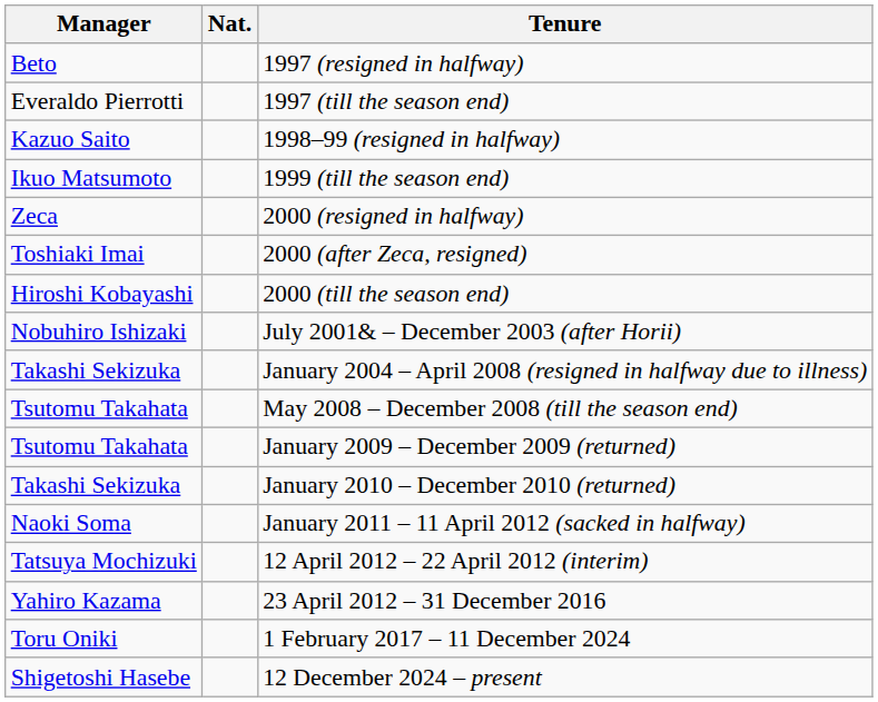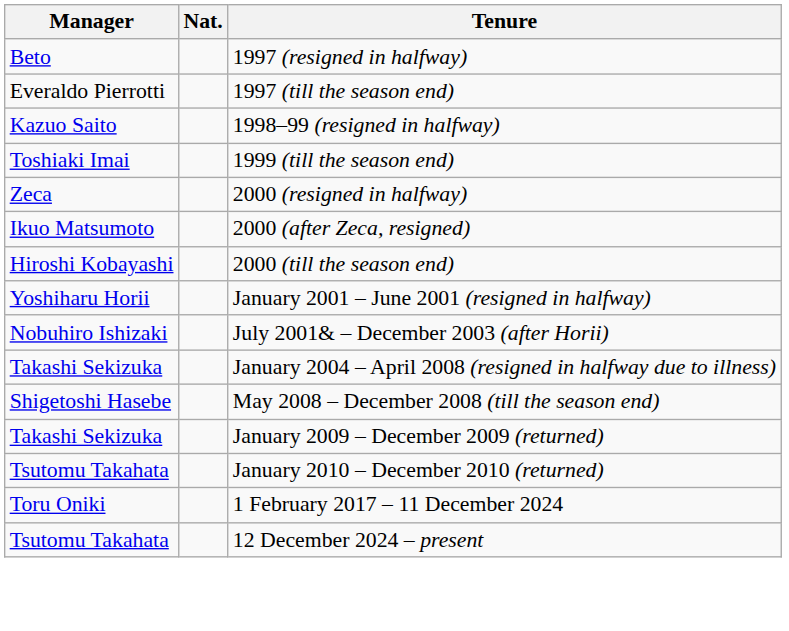1999 (till the season end) | Manager: Ikuo Matsumoto -> Toshiaki Imai
2000 (after Zeca, resigned) | Manager: Toshiaki Imai -> Ikuo Matsumoto
+ row: Yoshiharu Horii | January 2001 – June 2001 (resigned in halfway)
May 2008 – December 2008 (till the season end) | Manager: Tsutomu Takahata -> Shigetoshi Hasebe
January 2009 – December 2009 (returned) | Manager: Tsutomu Takahata -> Takashi Sekizuka
January 2010 – December 2010 (returned) | Manager: Takashi Sekizuka -> Tsutomu Takahata
- row: Naoki Soma | January 2011 – 11 April 2012 (sacked in halfway)
- row: Tatsuya Mochizuki | 12 April 2012 – 22 April 2012 (interim)
- row: Yahiro Kazama | 23 April 2012 – 31 December 2016
12 December 2024 – present | Manager: Shigetoshi Hasebe -> Tsutomu Takahata
